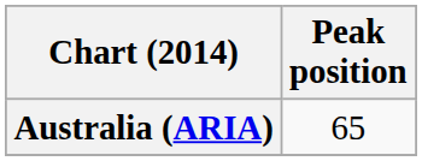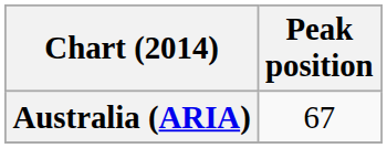Australia (ARIA) | Peak position: 65 -> 67
